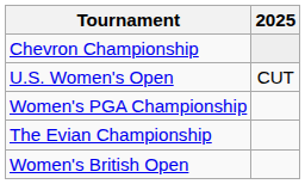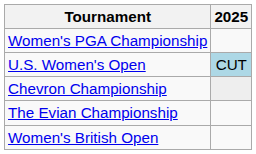rows swapped: Chevron Championship <-> Women's PGA Championship
U.S. Women's Open | 2025: no background -> lightblue background
